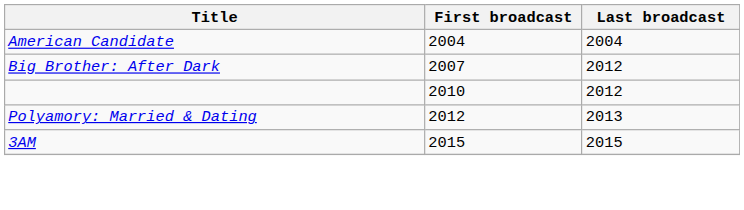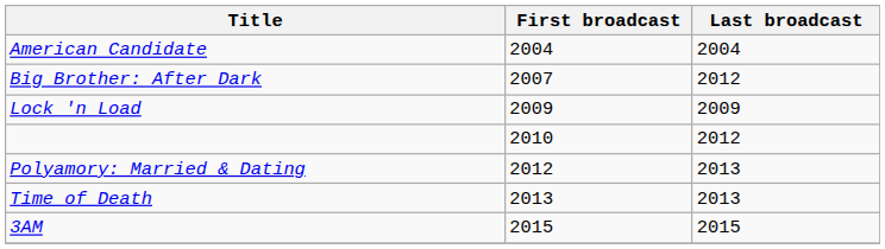+ row: Lock 'n Load | 2009 | 2009
+ row: Time of Death | 2013 | 2013
